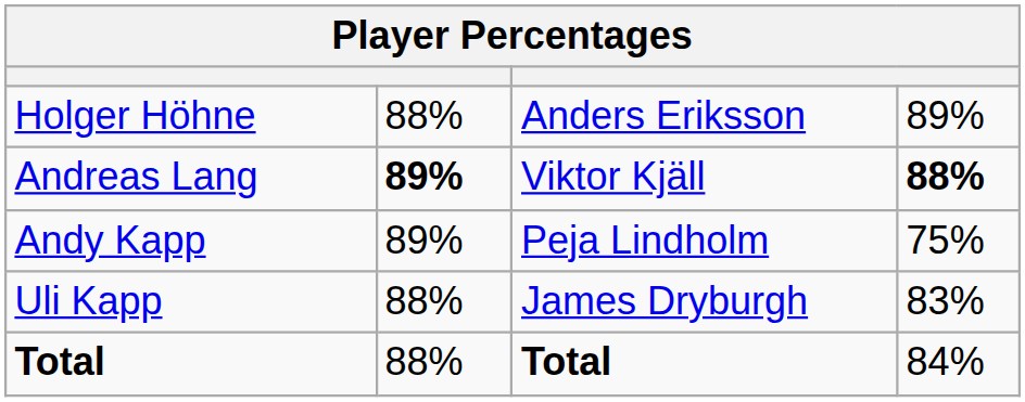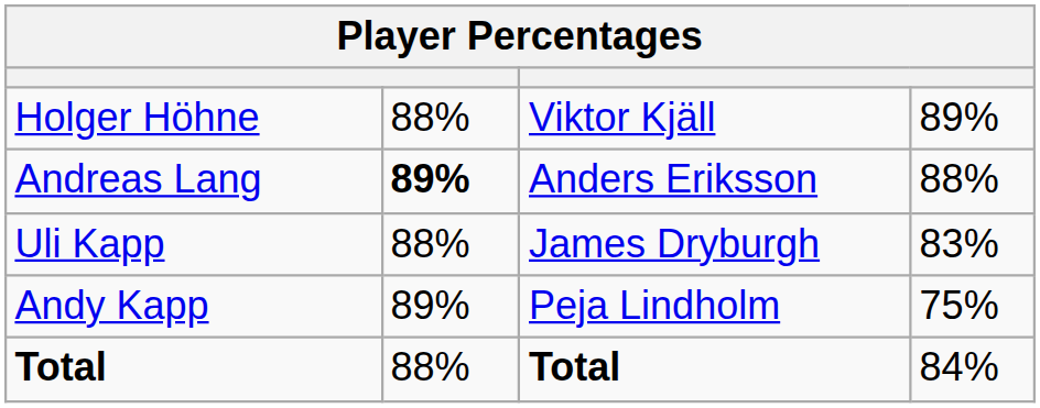Holger Höhne | column 3: Anders Eriksson -> Viktor Kjäll
Andreas Lang | column 3: Viktor Kjäll -> Anders Eriksson
Andreas Lang | column 4: bold -> normal
rows swapped: Uli Kapp <-> Andy Kapp
